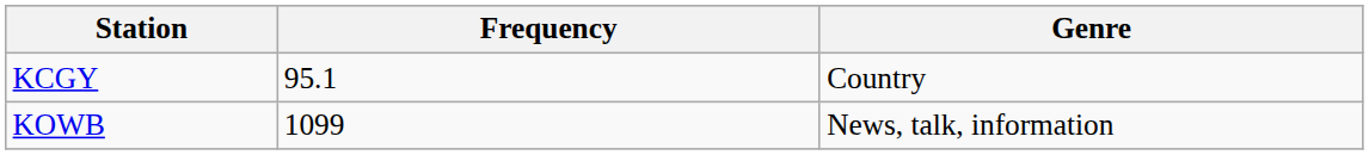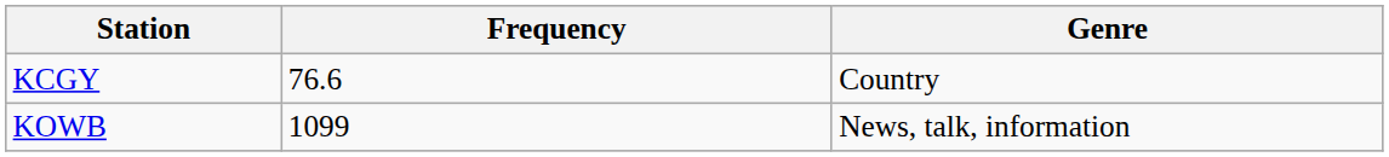KCGY | Frequency: 95.1 -> 76.6
